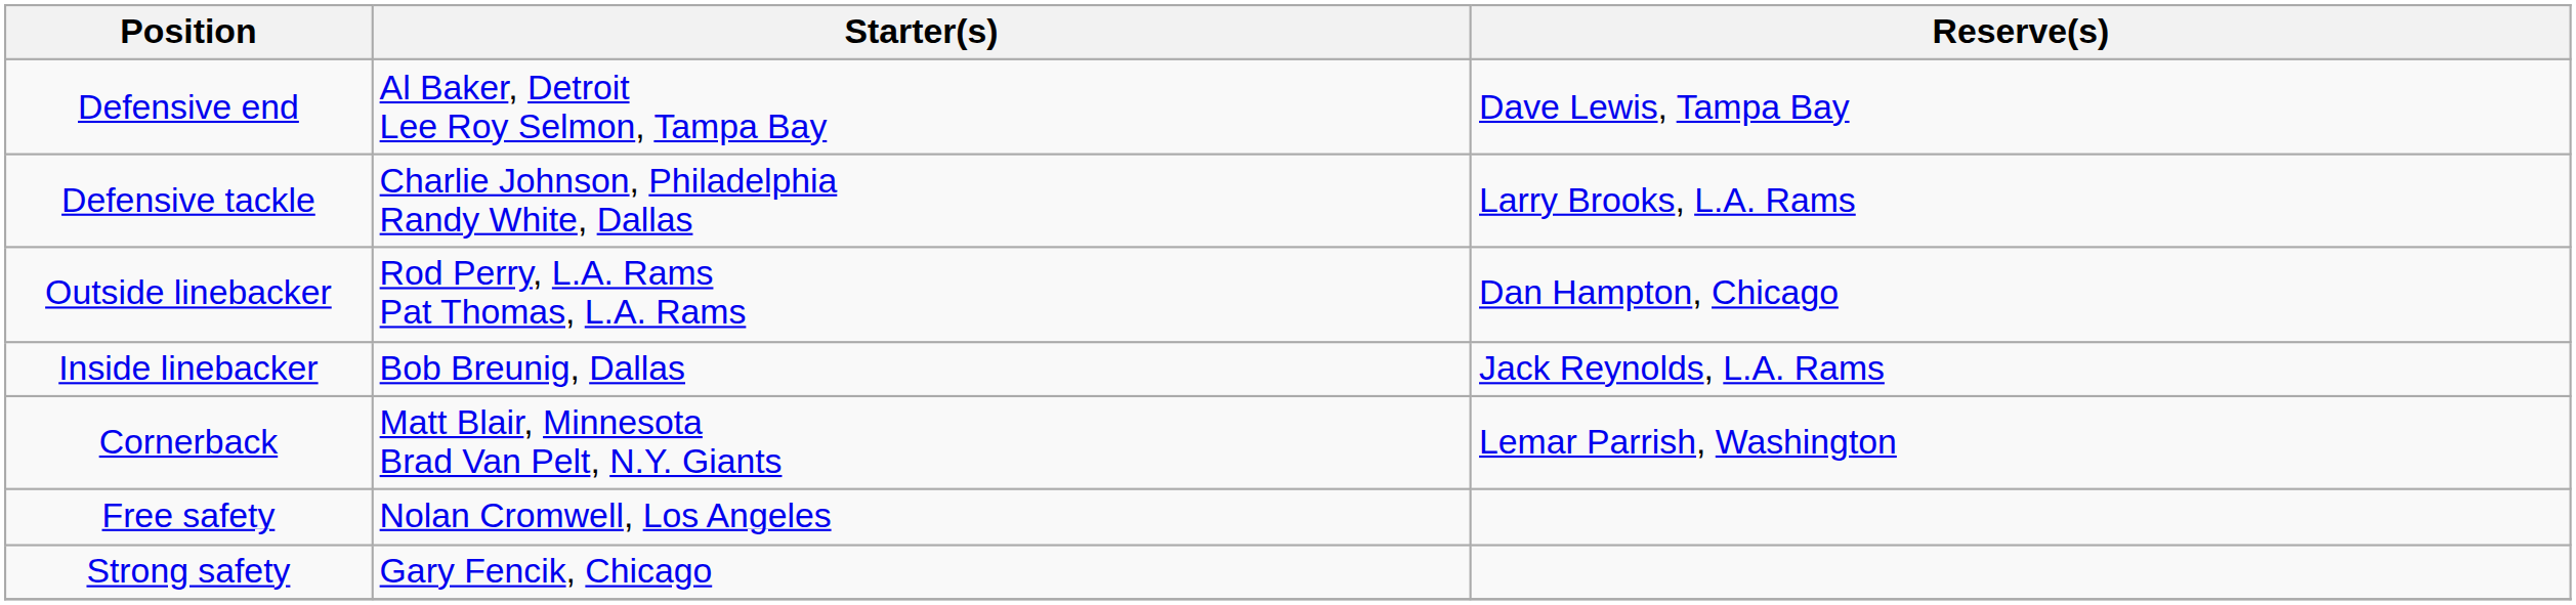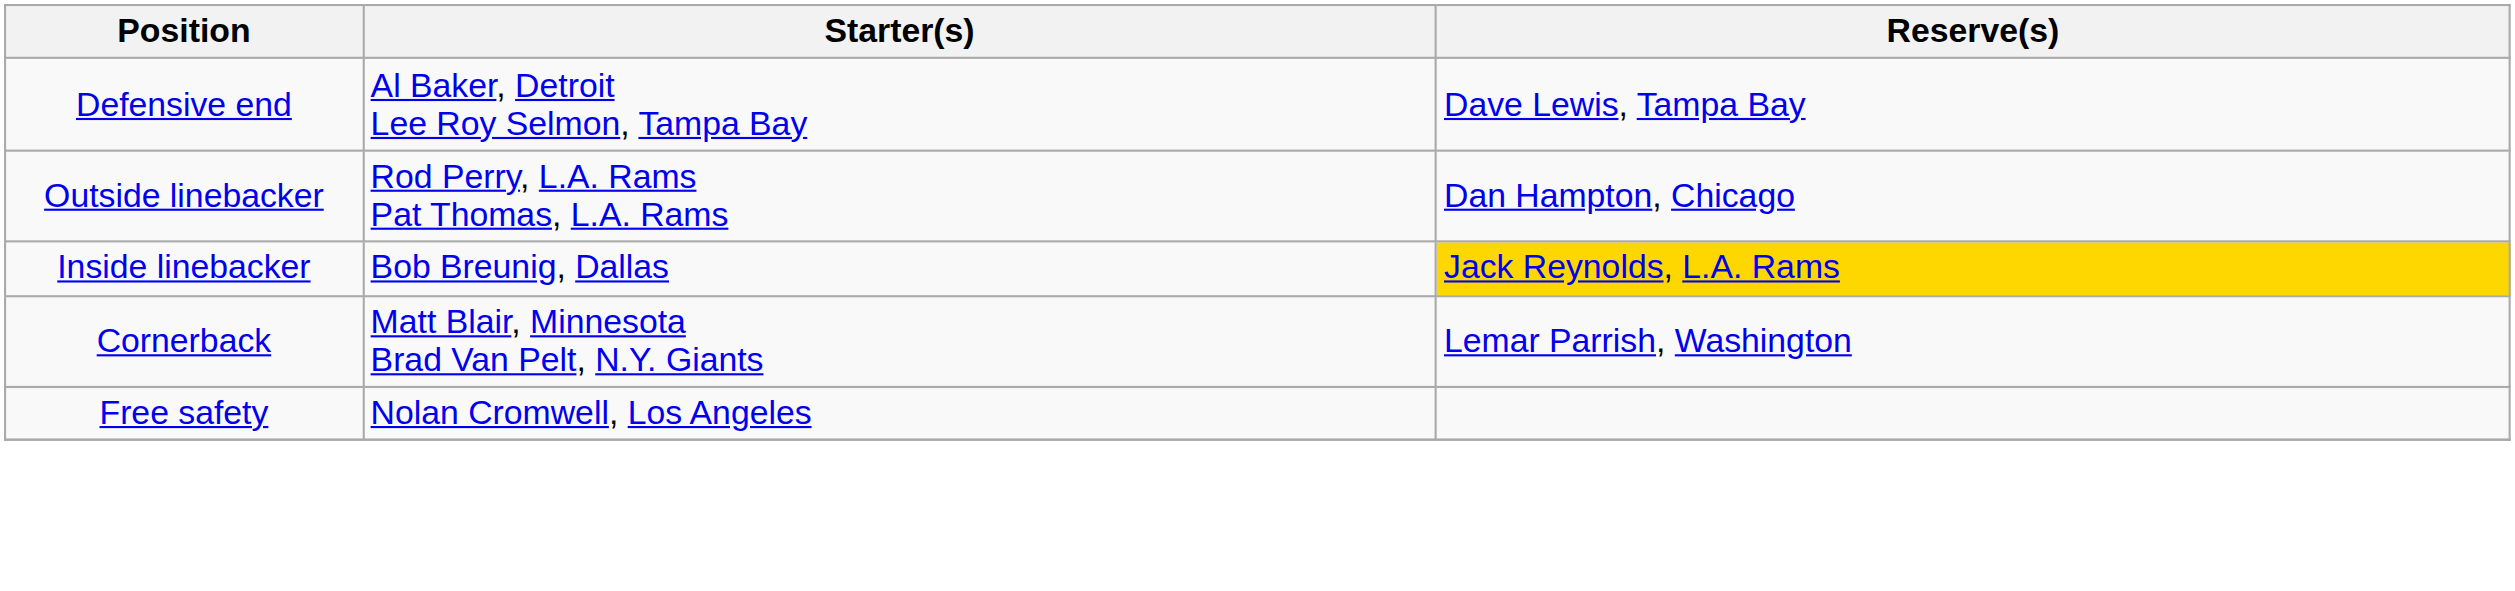- row: Defensive tackle | Charlie Johnson, Philadelphia Randy White, Dallas | Larry Brooks, L.A. Rams
Inside linebacker | Reserve(s): no background -> gold background
- row: Strong safety | Gary Fencik, Chicago
